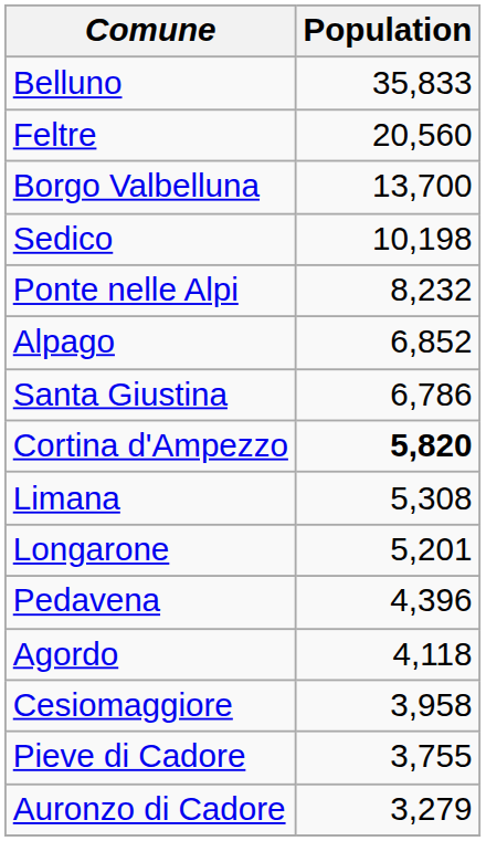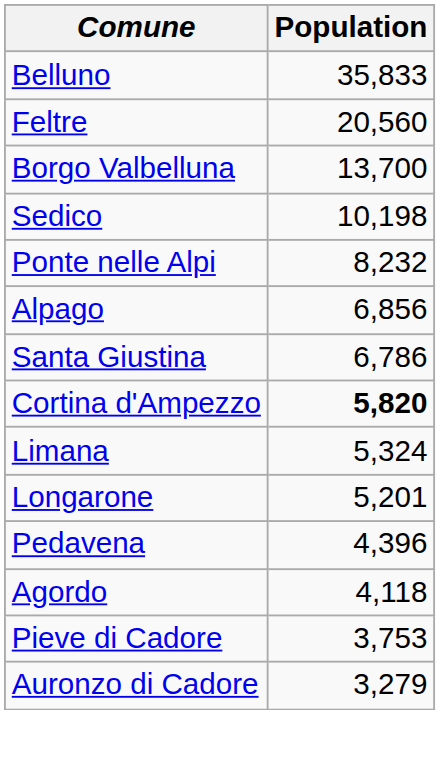Alpago | Population: 6,852 -> 6,856
Limana | Population: 5,308 -> 5,324
- row: Cesiomaggiore | 3,958
Pieve di Cadore | Population: 3,755 -> 3,753
